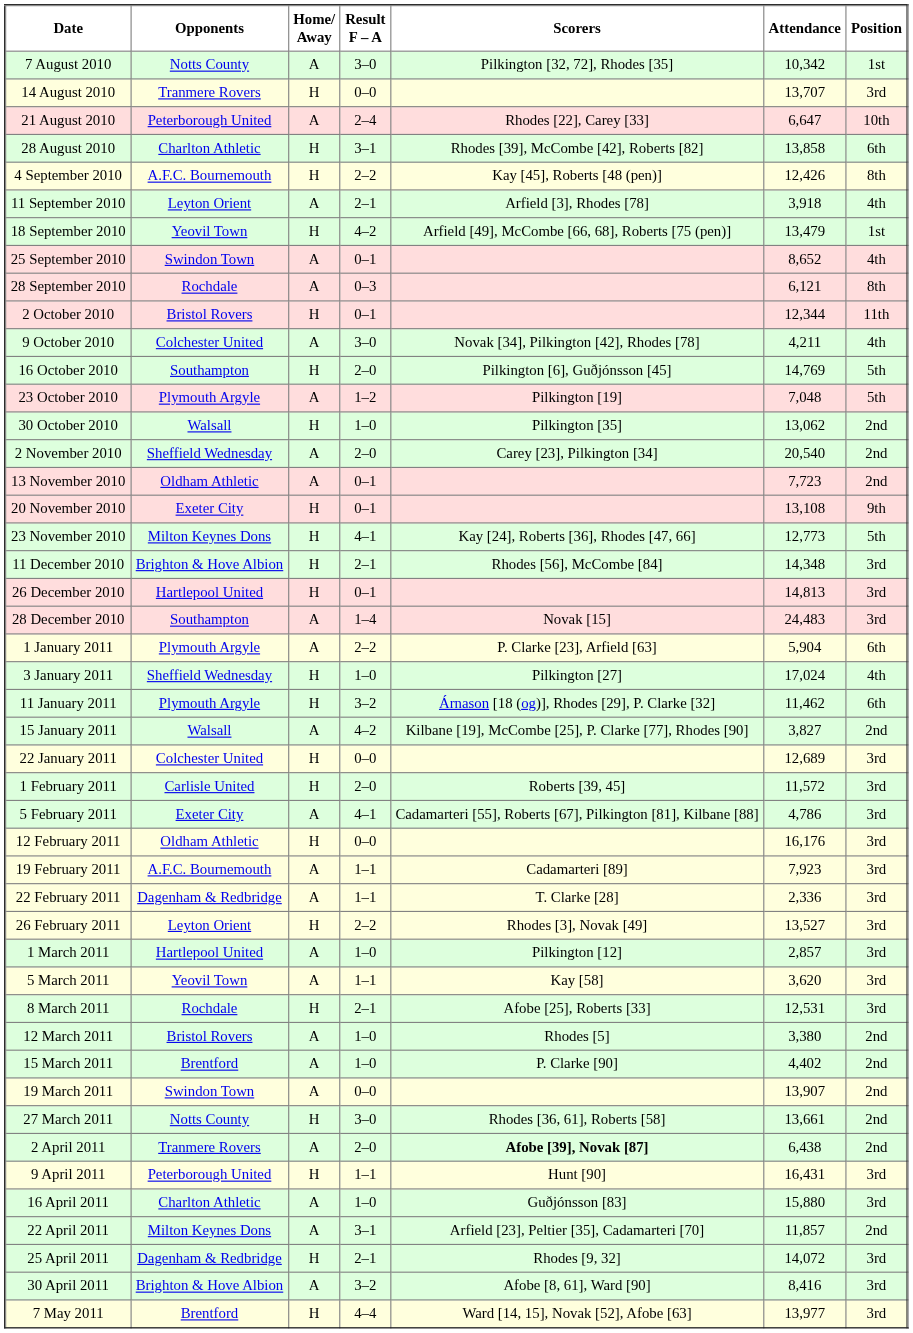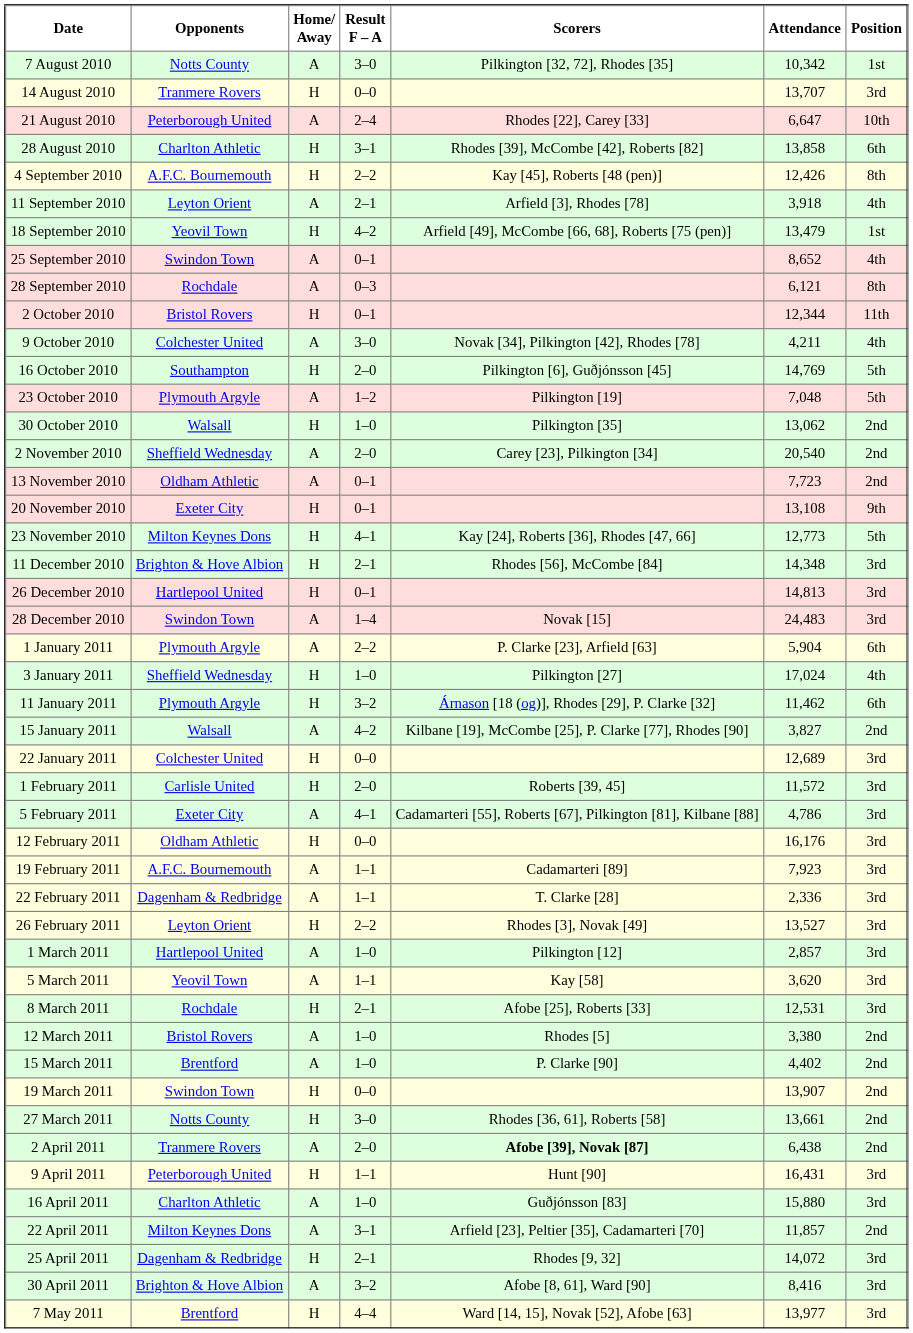28 December 2010 | Opponents: Southampton -> Swindon Town
19 March 2011 | Home/ Away: A -> H
